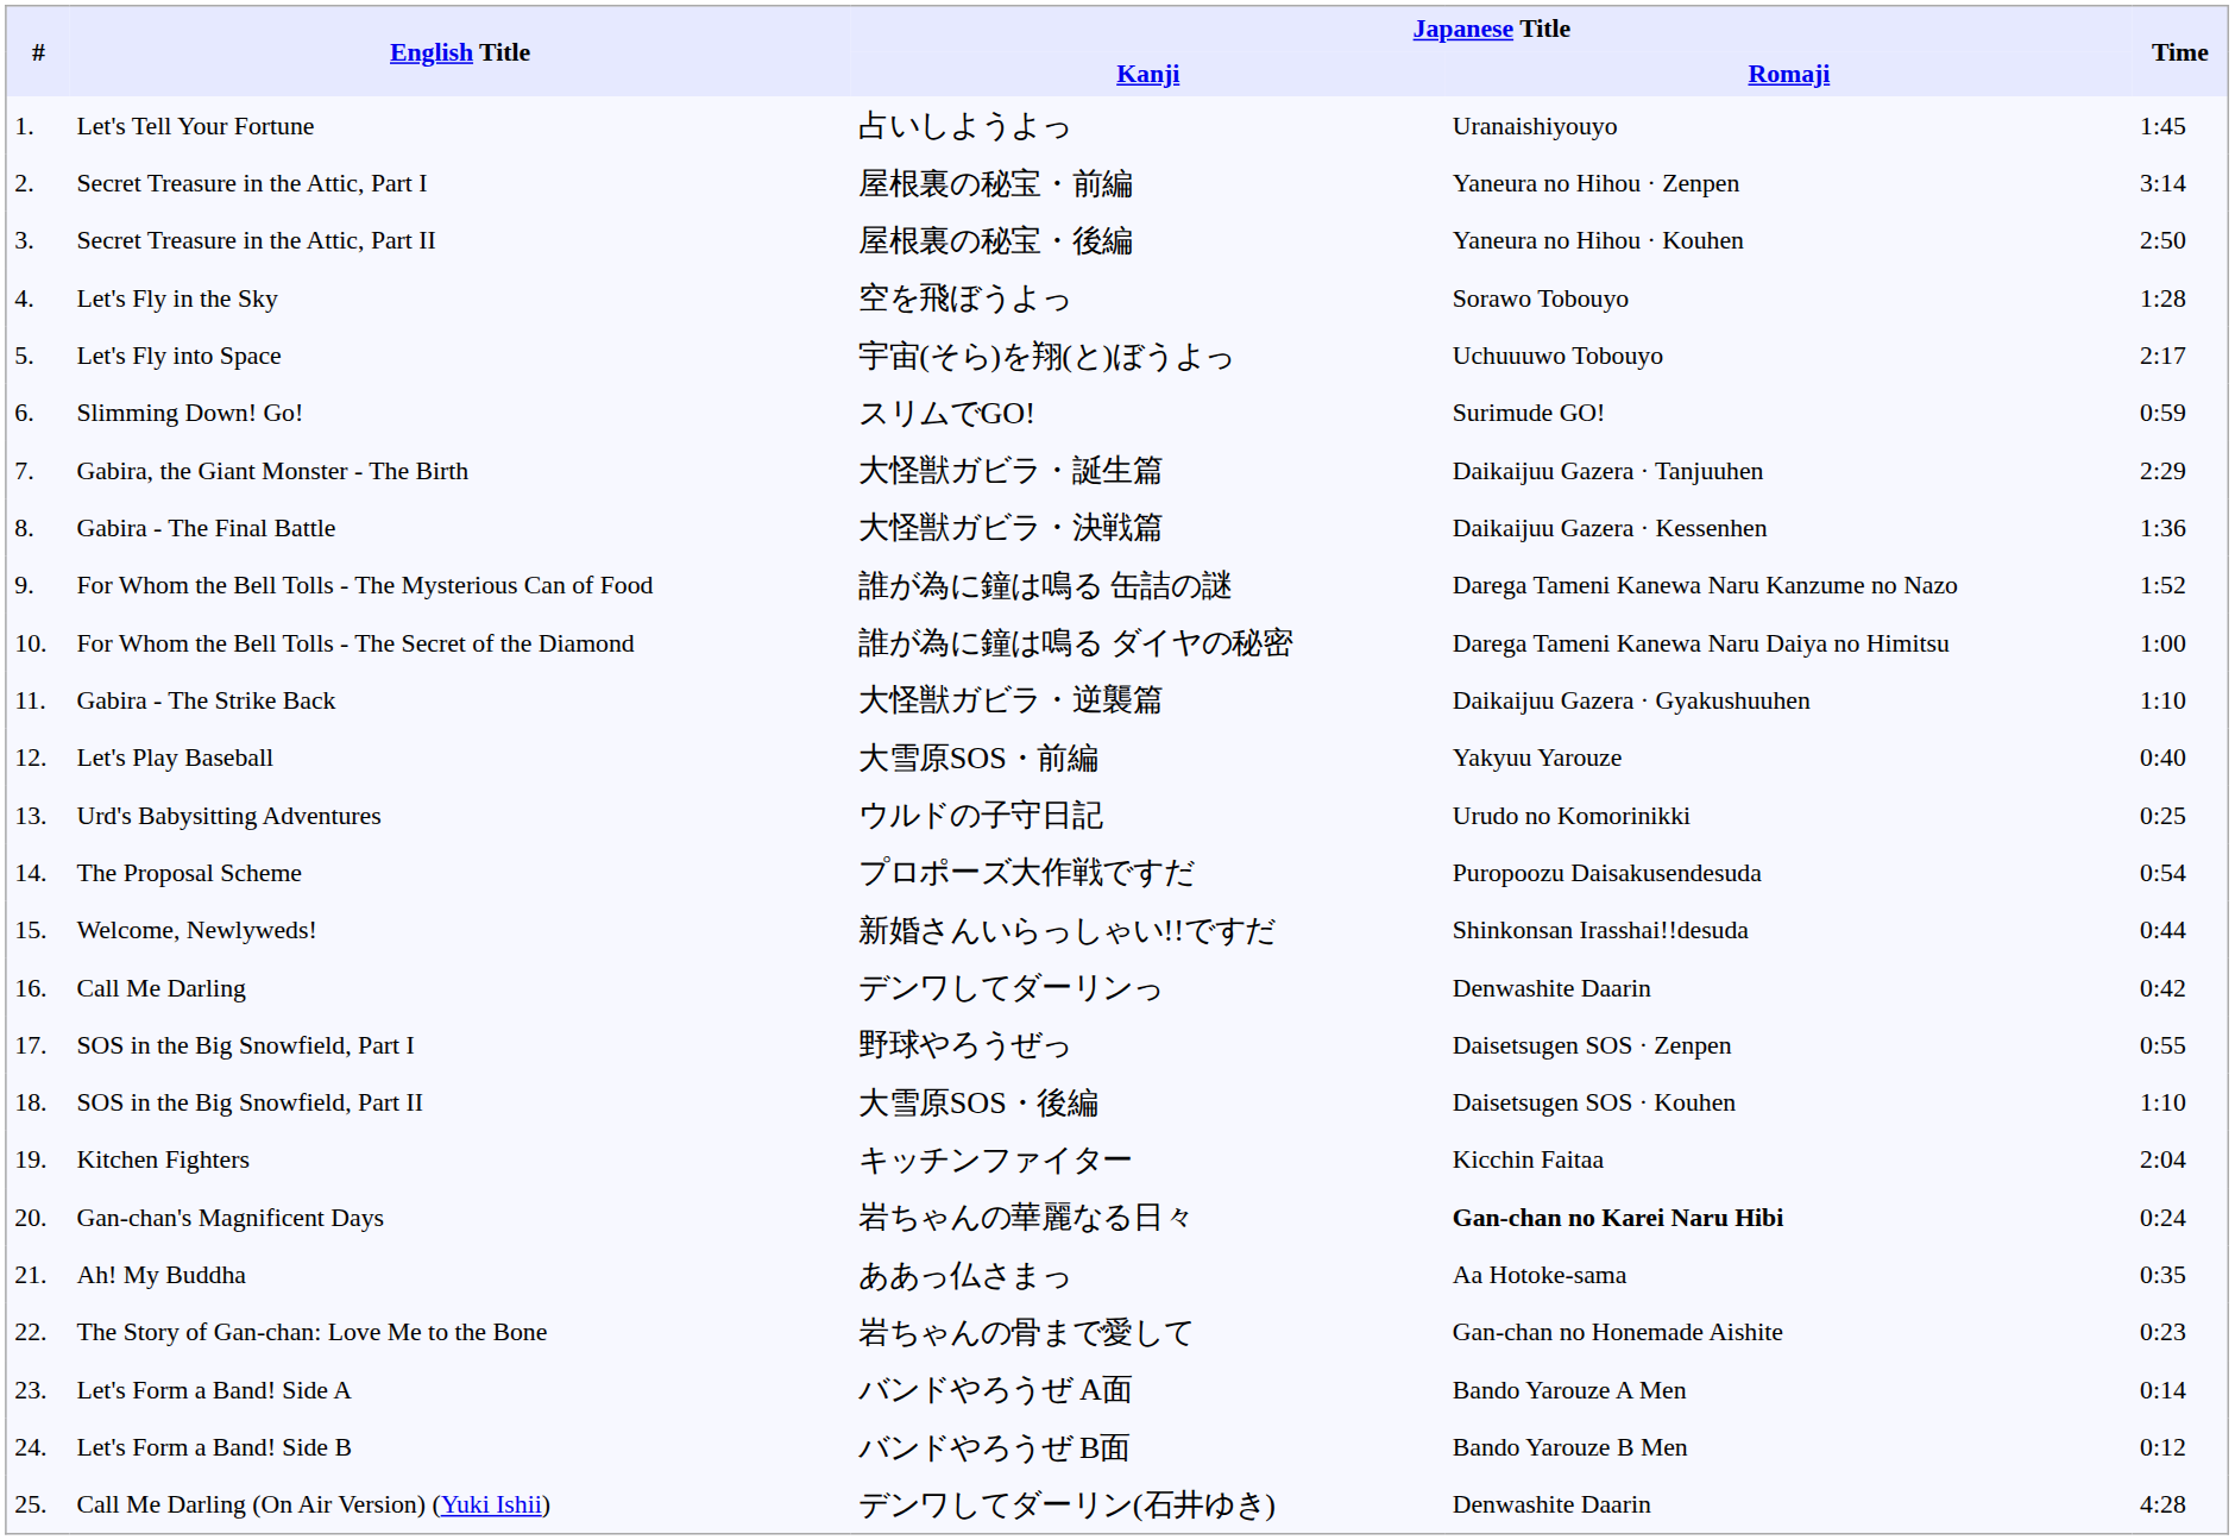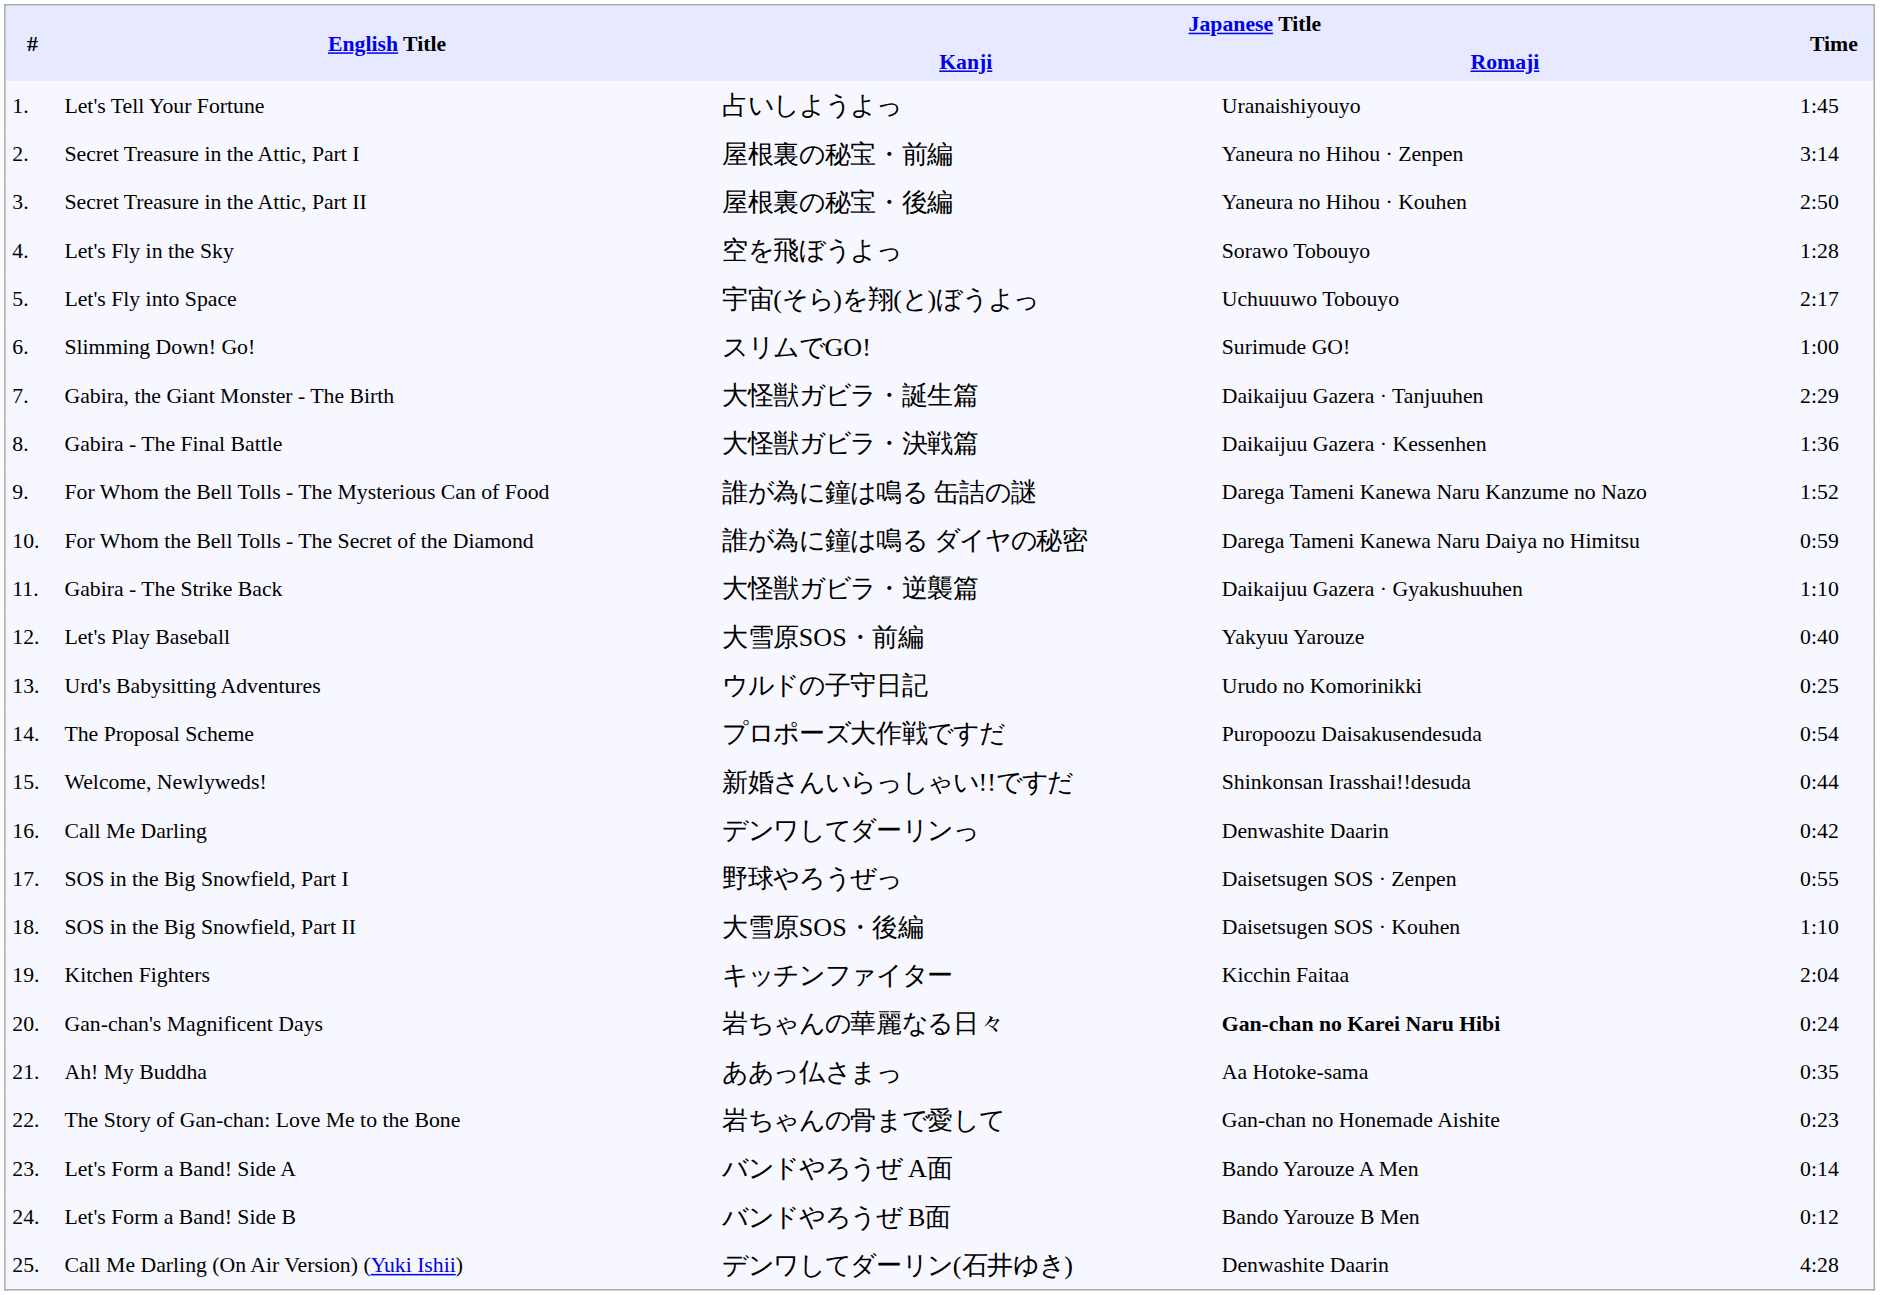Slimming Down! Go! | Time: 0:59 -> 1:00
For Whom the Bell Tolls - The Secret of the Diamond | Time: 1:00 -> 0:59
